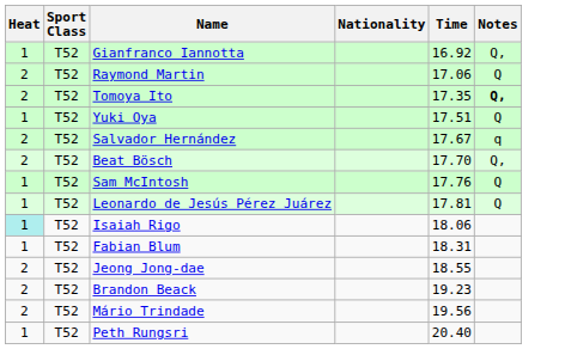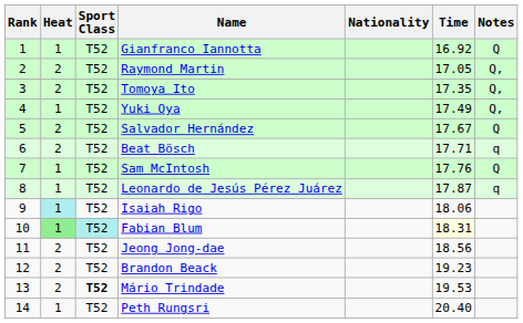+ column: Rank | 1 | 2 | 3 | 4 | 5 | 6 | 7 | 8 | 9 | 10 | 11 | 12 | 13 | 14
Gianfranco Iannotta | Notes: Q, -> Q
Raymond Martin | Time: 17.06 -> 17.05
Raymond Martin | Notes: Q -> Q,
Tomoya Ito | Notes: bold -> normal
Yuki Oya | Time: 17.51 -> 17.49
Yuki Oya | Notes: Q -> Q,
Salvador Hernández | Notes: q -> Q
Beat Bösch | Time: 17.70 -> 17.71
Beat Bösch | Notes: Q, -> q
Leonardo de Jesús Pérez Juárez | Time: 17.81 -> 17.87
Leonardo de Jesús Pérez Juárez | Notes: Q -> q
Fabian Blum | Heat: no background -> lightgreen background
Fabian Blum | Sport Class: no background -> paleturquoise background
Fabian Blum | Time: no background -> lightyellow background
Jeong Jong-dae | Time: 18.55 -> 18.56
Mário Trindade | Sport Class: normal -> bold
Mário Trindade | Time: 19.56 -> 19.53
